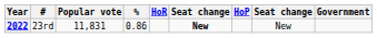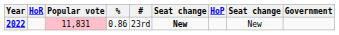columns swapped: # <-> HoR
2022 | Popular vote: no background -> pink background
